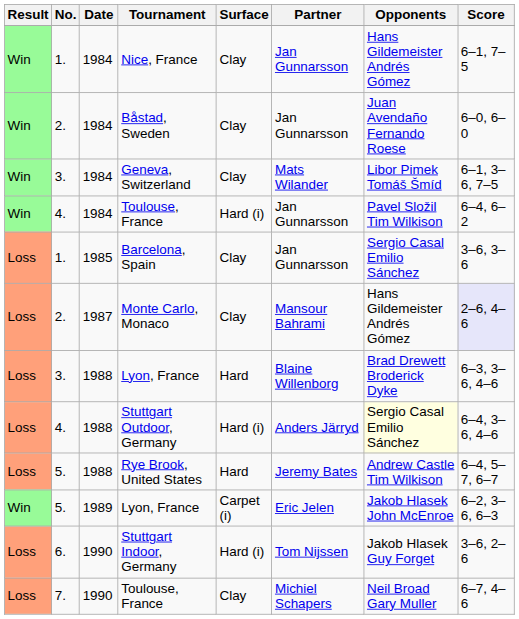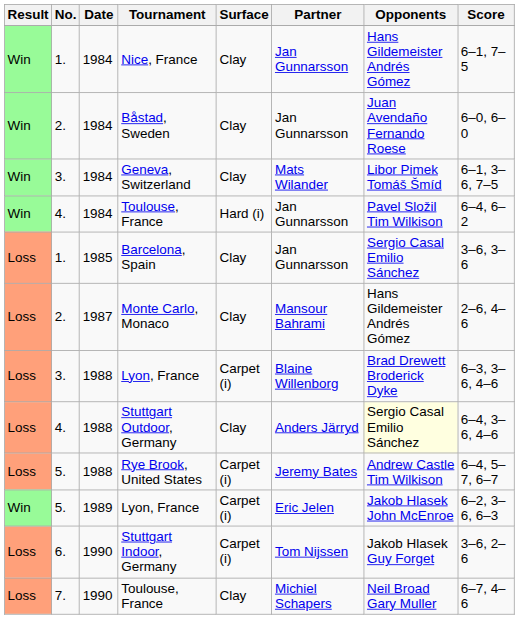Monte Carlo, Monaco | Score: lavender background -> no background
3. / Lyon, France | Surface: Hard -> Carpet (i)
Stuttgart Outdoor, Germany | Surface: Hard (i) -> Clay
Rye Brook, United States | Surface: Hard -> Carpet (i)
Stuttgart Indoor, Germany | Surface: Hard (i) -> Carpet (i)
